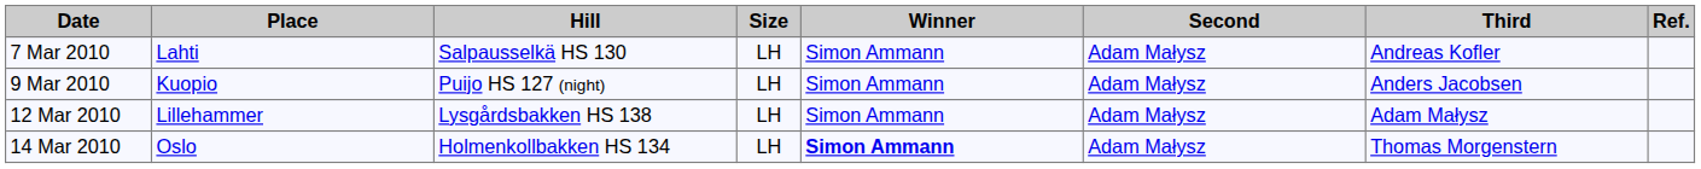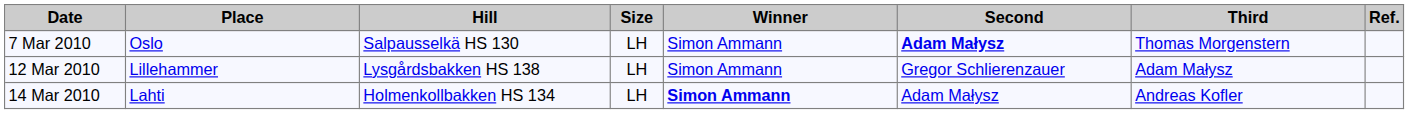7 Mar 2010 | Place: Lahti -> Oslo
7 Mar 2010 | Second: normal -> bold
7 Mar 2010 | Third: Andreas Kofler -> Thomas Morgenstern
- row: 9 Mar 2010 | Kuopio | Puijo HS 127 (night) | LH | Simon Ammann | Adam Małysz | Anders Jacobsen
12 Mar 2010 | Second: Adam Małysz -> Gregor Schlierenzauer
14 Mar 2010 | Place: Oslo -> Lahti
14 Mar 2010 | Third: Thomas Morgenstern -> Andreas Kofler
